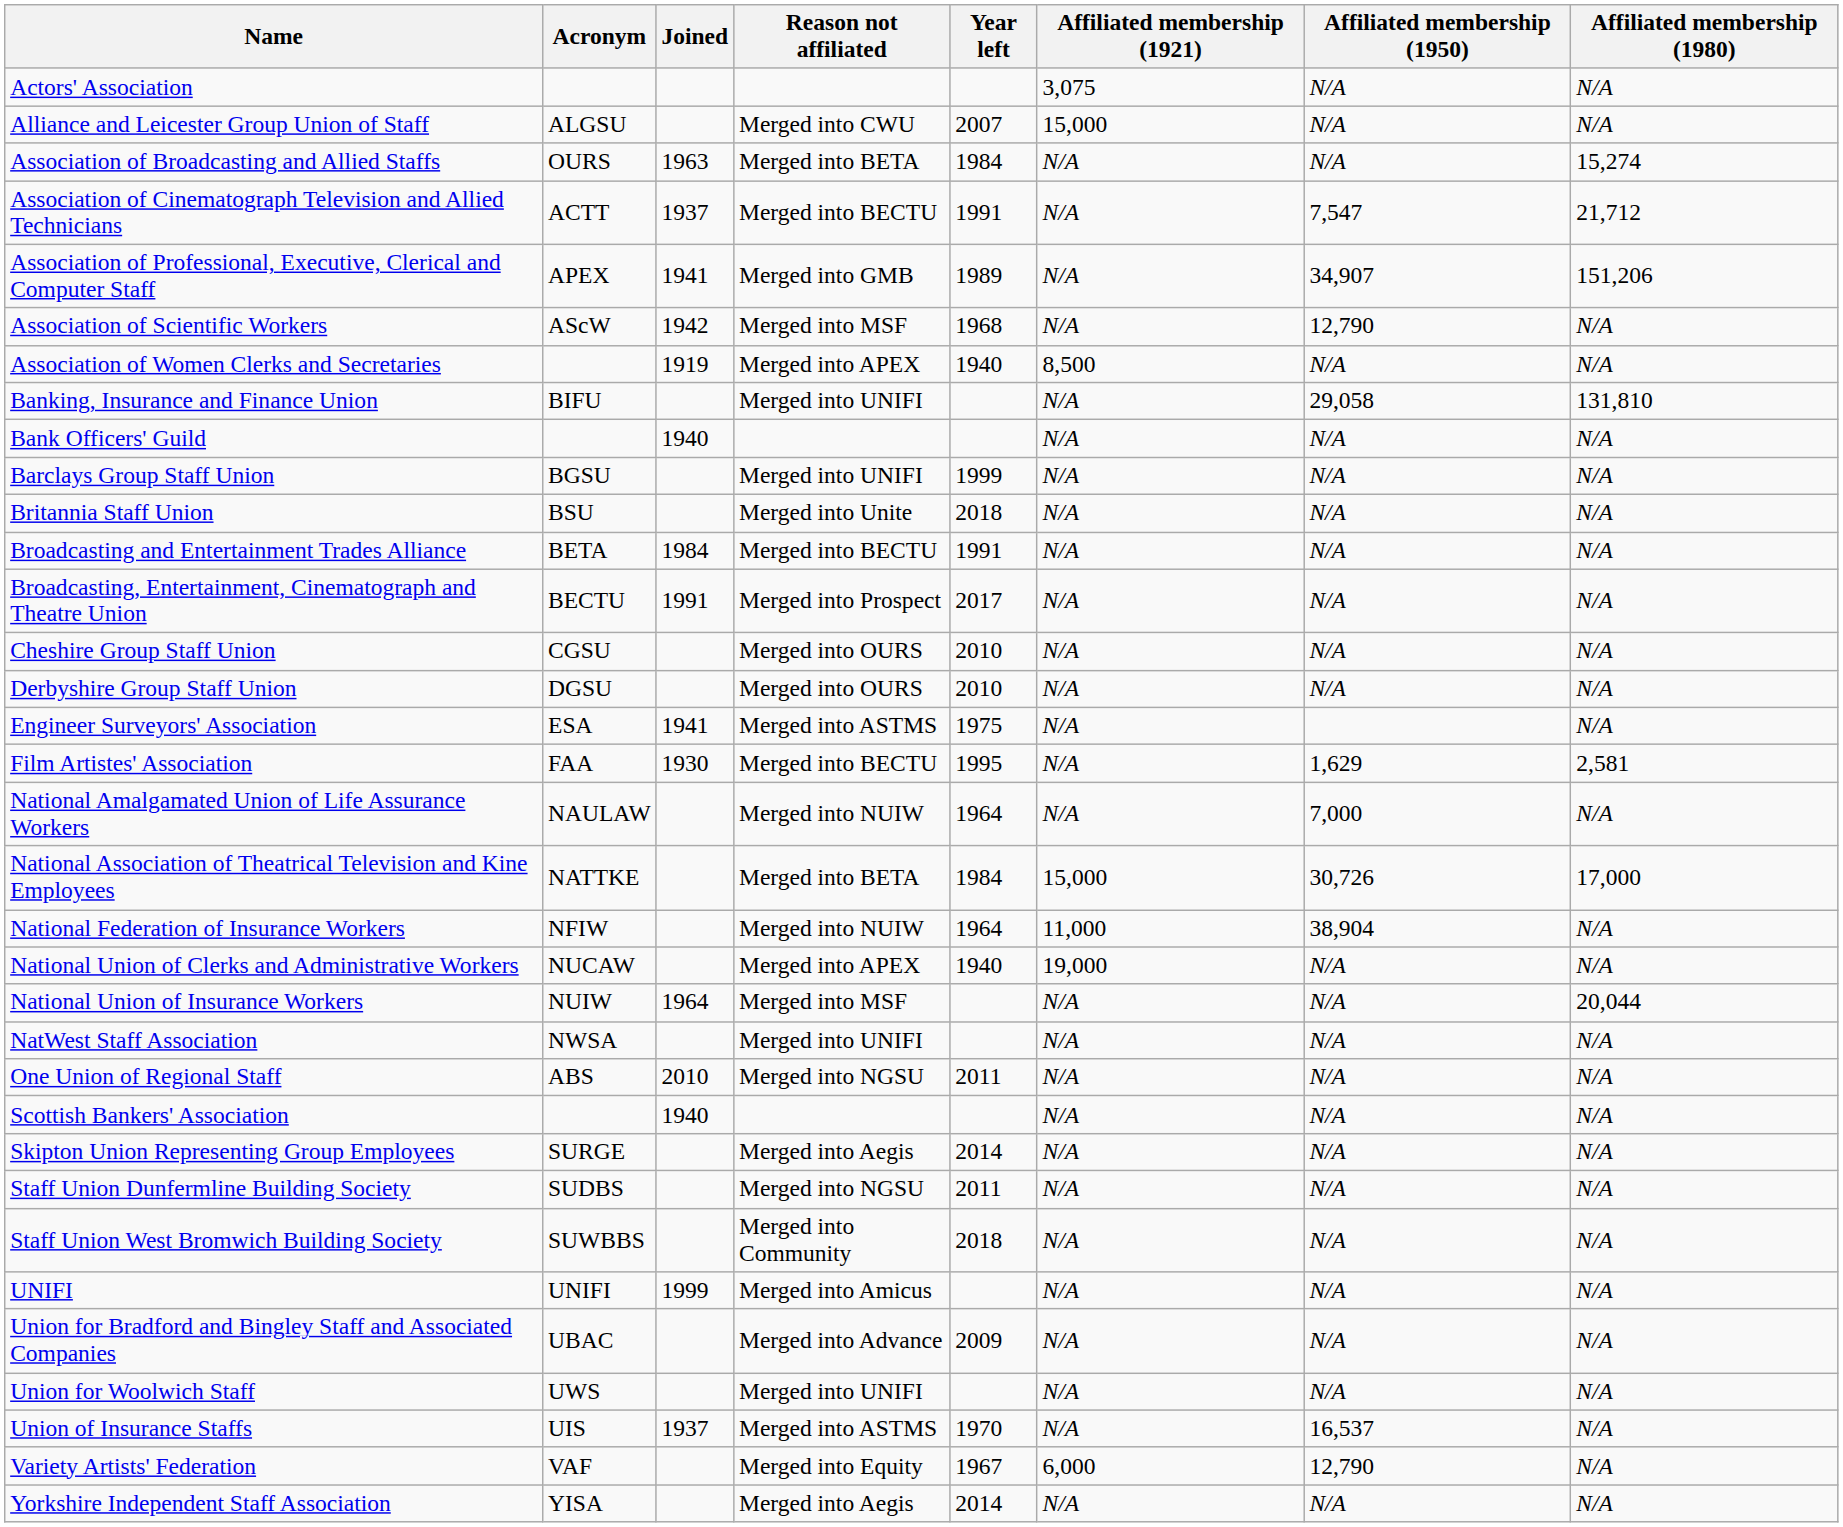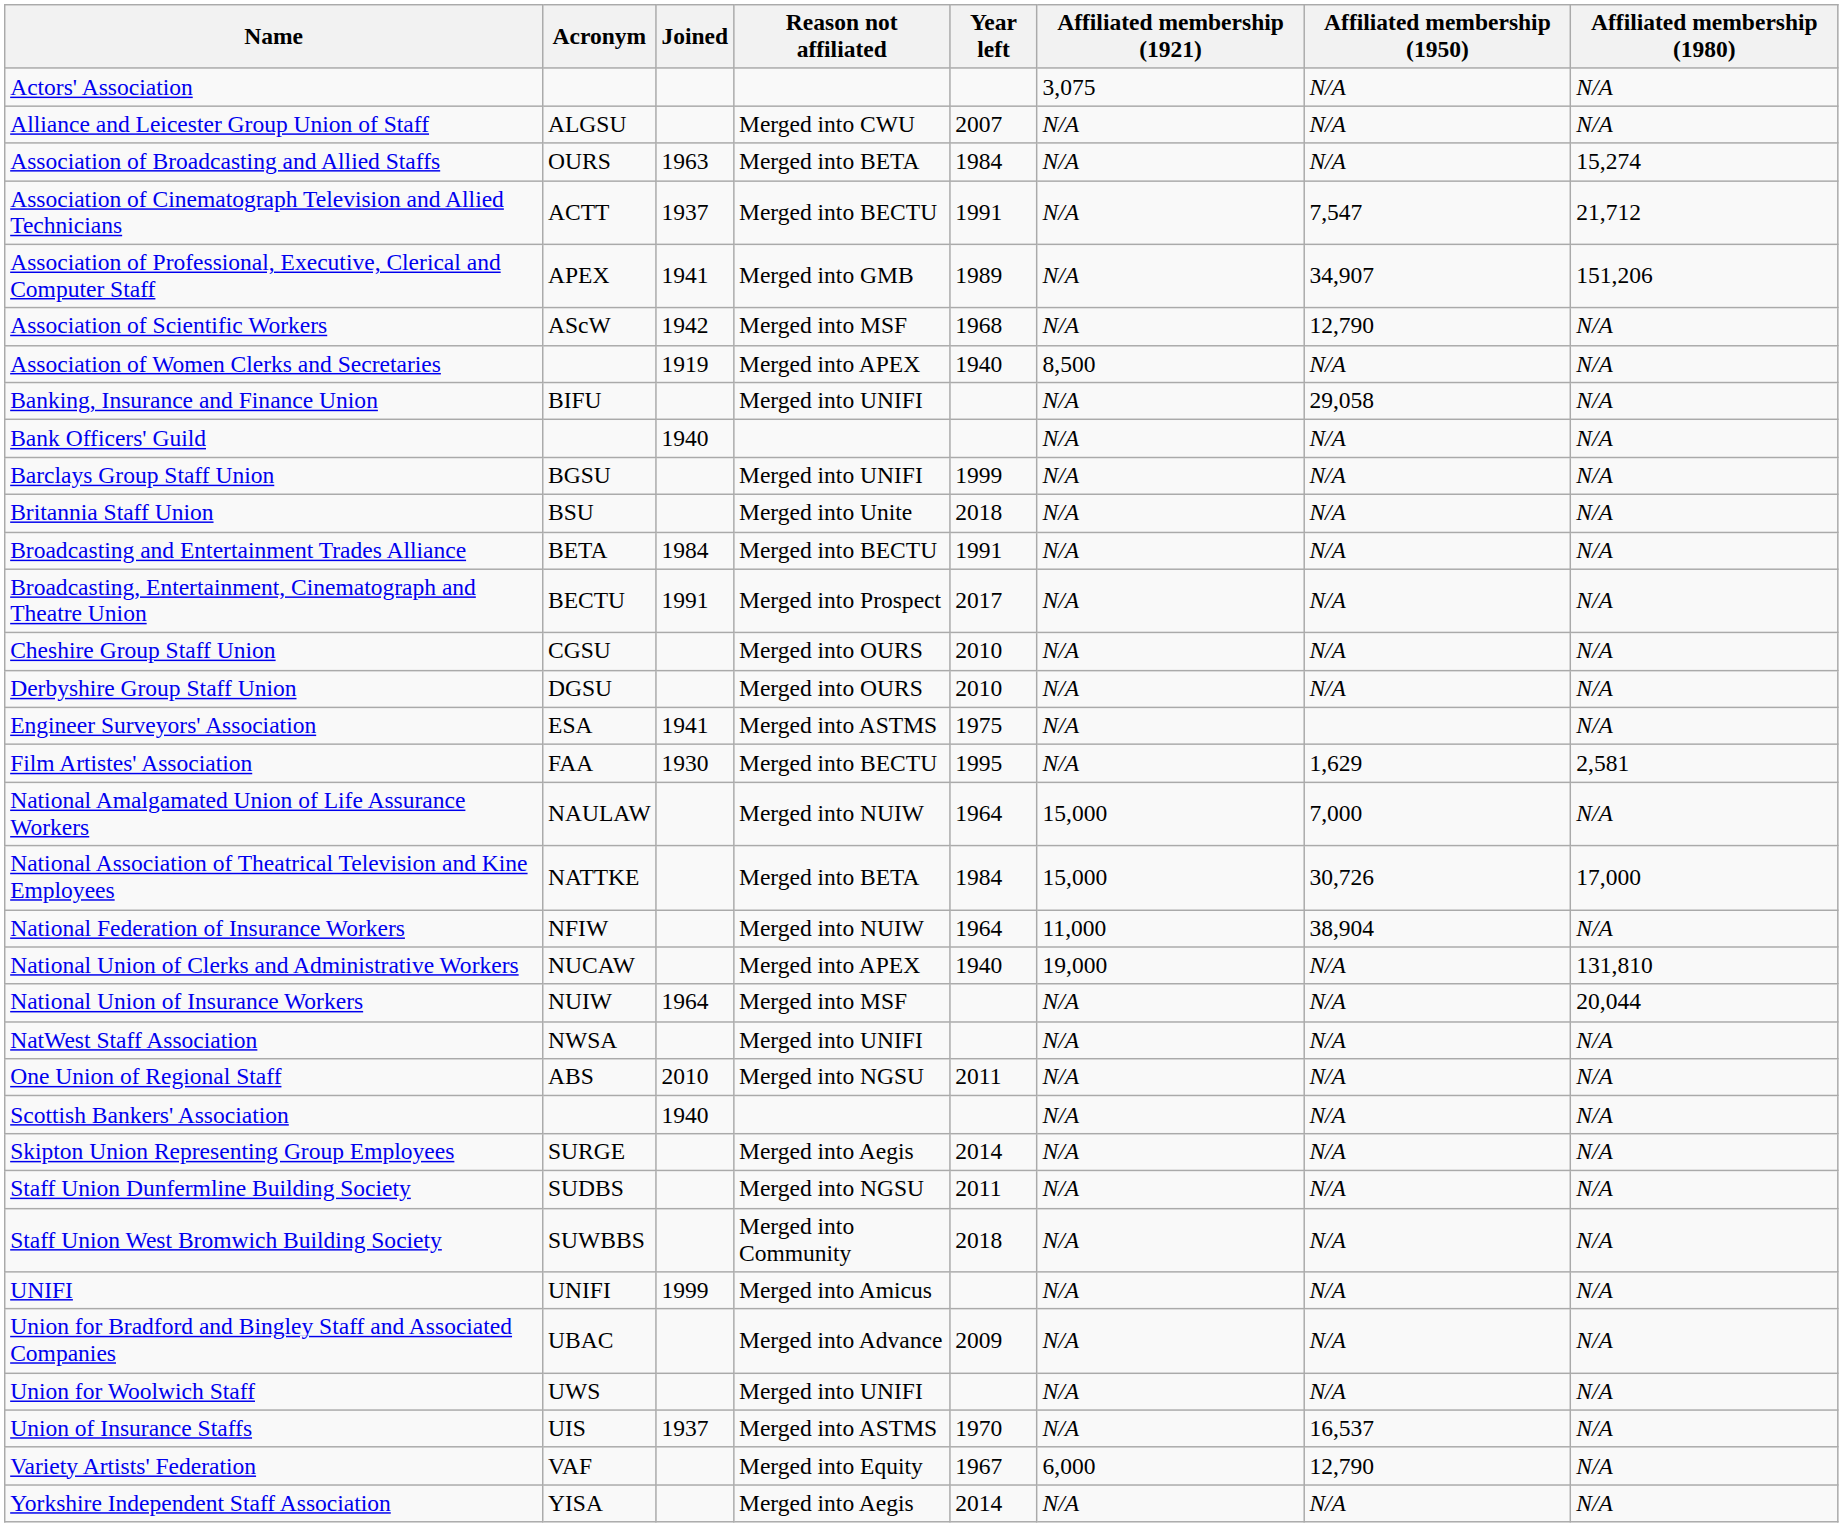Alliance and Leicester Group Union of Staff | Affiliated membership (1921): 15,000 -> N/A
Banking, Insurance and Finance Union | Affiliated membership (1980): 131,810 -> N/A
National Amalgamated Union of Life Assurance Workers | Affiliated membership (1921): N/A -> 15,000
National Union of Clerks and Administrative Workers | Affiliated membership (1980): N/A -> 131,810
